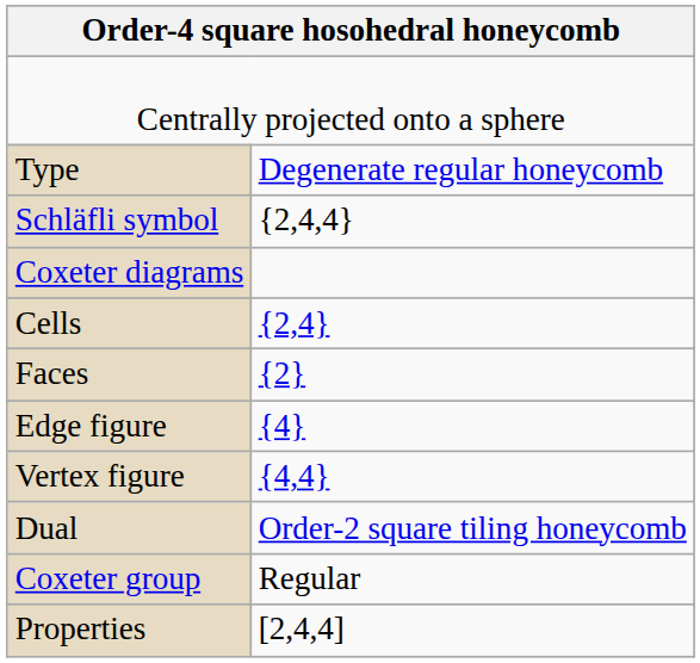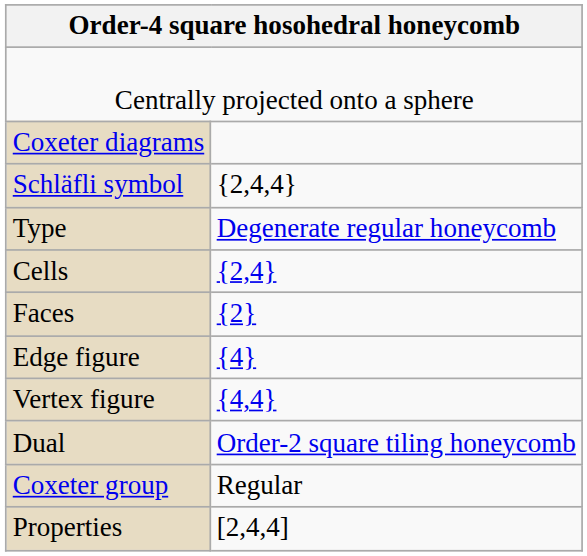rows swapped: Type <-> Coxeter diagrams
